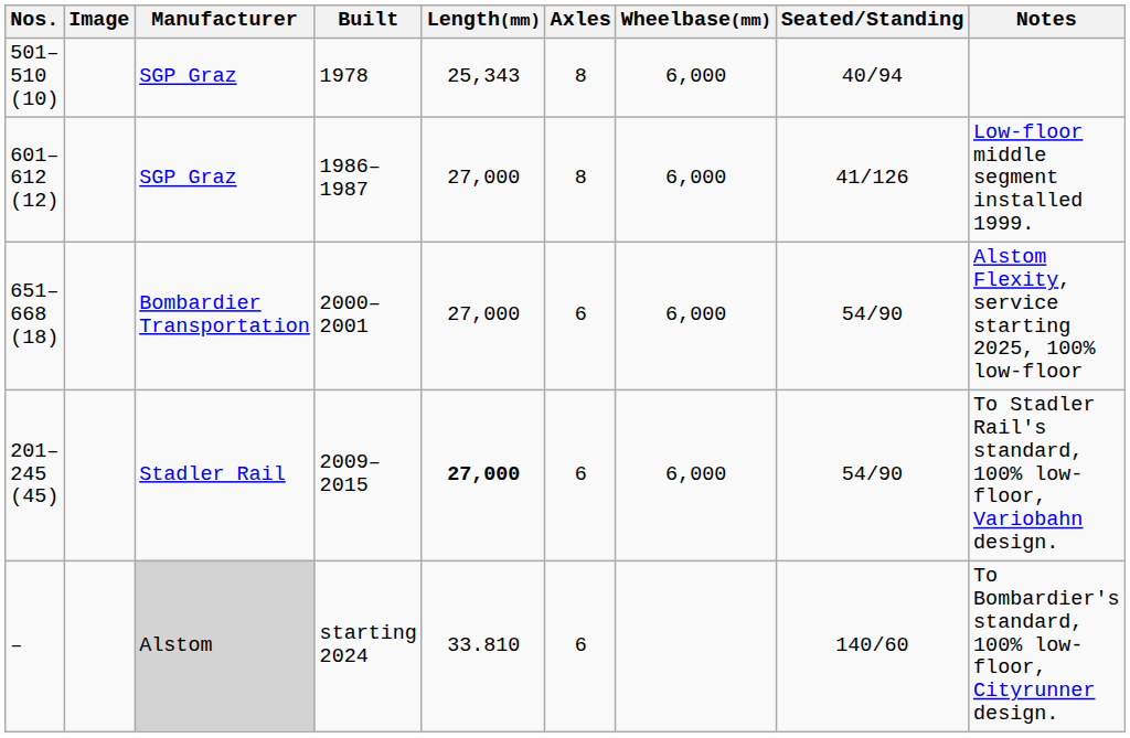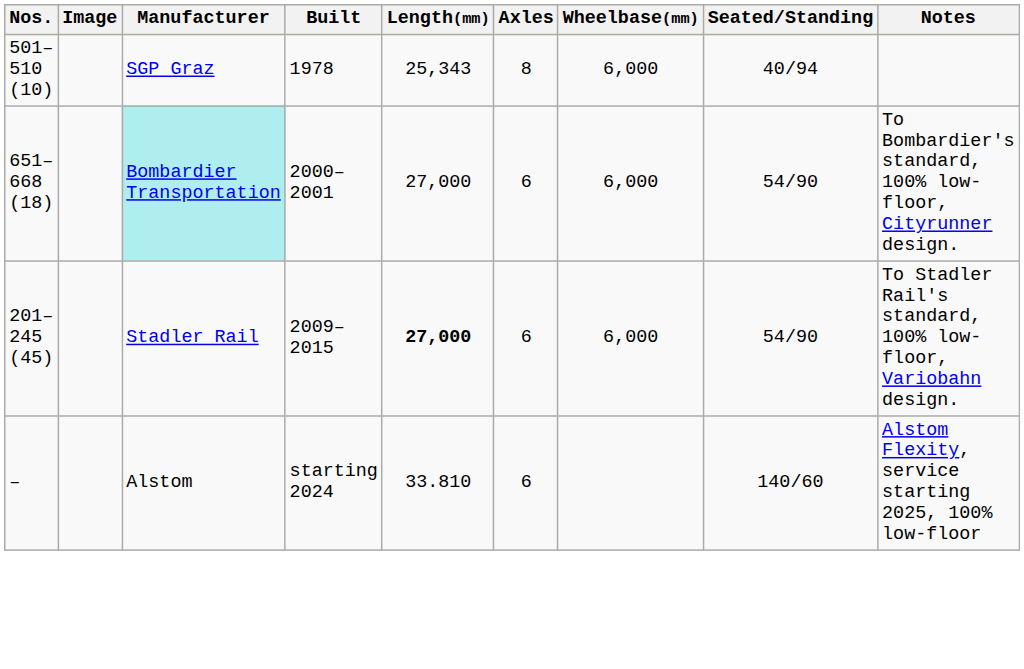- row: 601–612 (12) | SGP Graz | 1986–1987 | 27,000 | 8 | 6,000 | 41/126 | Low-floor middle segment installed 1999.
651–668 (18) | Manufacturer: no background -> paleturquoise background
651–668 (18) | Notes: Alstom Flexity, service starting 2025, 100% low-floor -> To Bombardier's standard, 100% low-floor, Cityrunner design.
– | Manufacturer: lightgrey background -> no background
– | Notes: To Bombardier's standard, 100% low-floor, Cityrunner design. -> Alstom Flexity, service starting 2025, 100% low-floor
